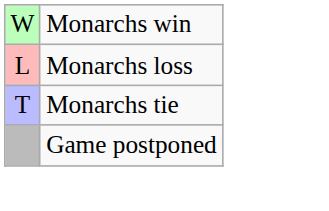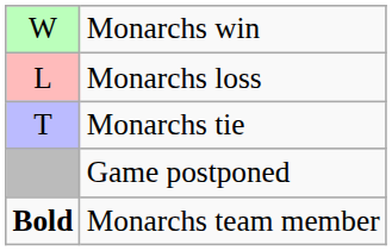+ row: Bold | Monarchs team member
